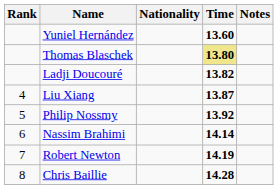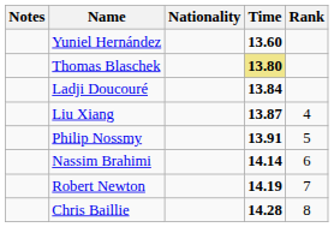columns swapped: Rank <-> Notes
Ladji Doucouré | Time: 13.82 -> 13.84
Philip Nossmy | Time: 13.92 -> 13.91
